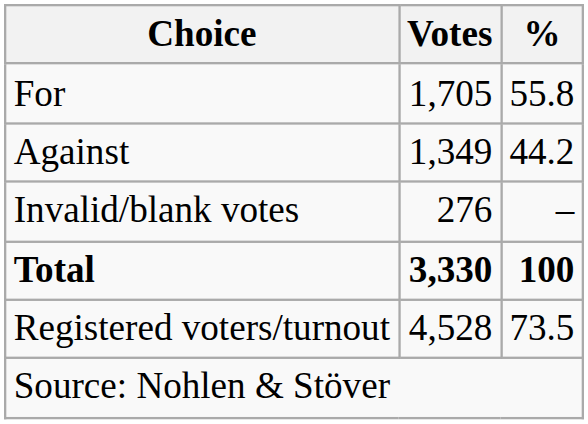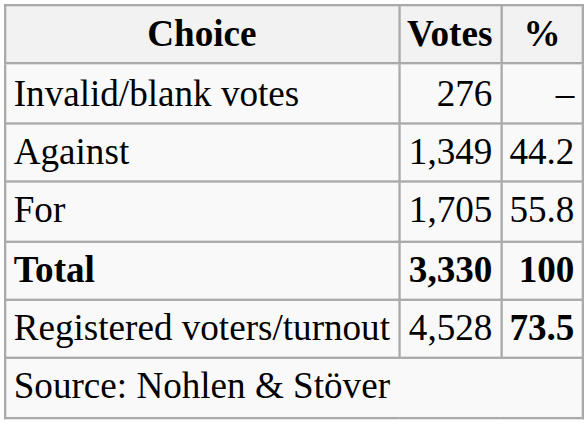rows swapped: For <-> Invalid/blank votes
Registered voters/turnout | %: normal -> bold
